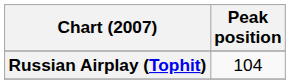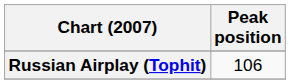Russian Airplay (Tophit) | Peak position: 104 -> 106
